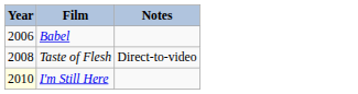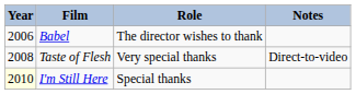+ column: Role | The director wishes to thank | Very special thanks | Special thanks
